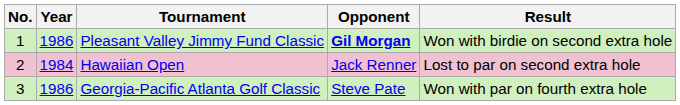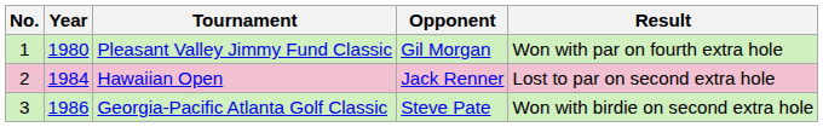Pleasant Valley Jimmy Fund Classic | Year: 1986 -> 1980
Pleasant Valley Jimmy Fund Classic | Opponent: bold -> normal
Pleasant Valley Jimmy Fund Classic | Result: Won with birdie on second extra hole -> Won with par on fourth extra hole
Georgia-Pacific Atlanta Golf Classic | Result: Won with par on fourth extra hole -> Won with birdie on second extra hole
